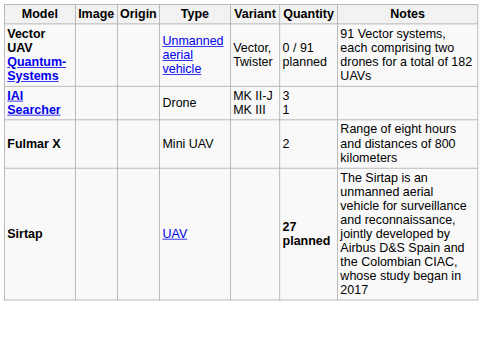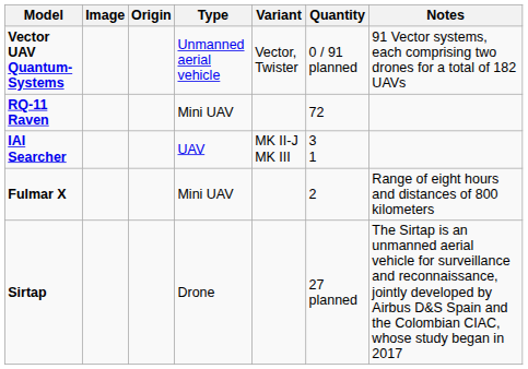+ row: RQ-11 Raven | Mini UAV | 72
IAI Searcher | Type: Drone -> UAV
Sirtap | Type: UAV -> Drone
Sirtap | Quantity: bold -> normal
